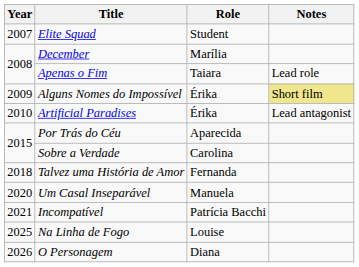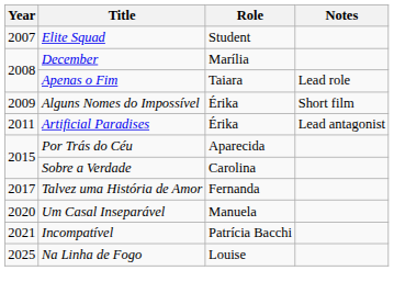Alguns Nomes do Impossível | Notes: khaki background -> no background
Artificial Paradises | Year: 2010 -> 2011
Talvez uma História de Amor | Year: 2018 -> 2017
- row: 2026 | O Personagem | Diana
